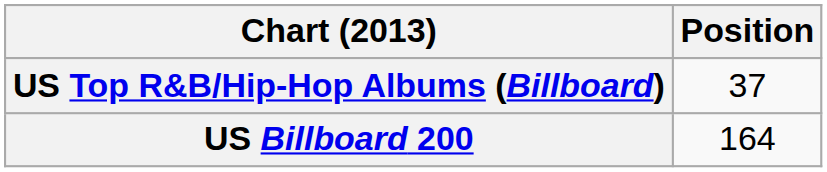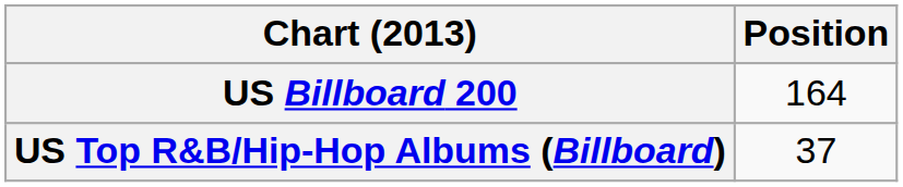rows swapped: US Billboard 200 <-> US Top R&B/Hip-Hop Albums (Billboard)
